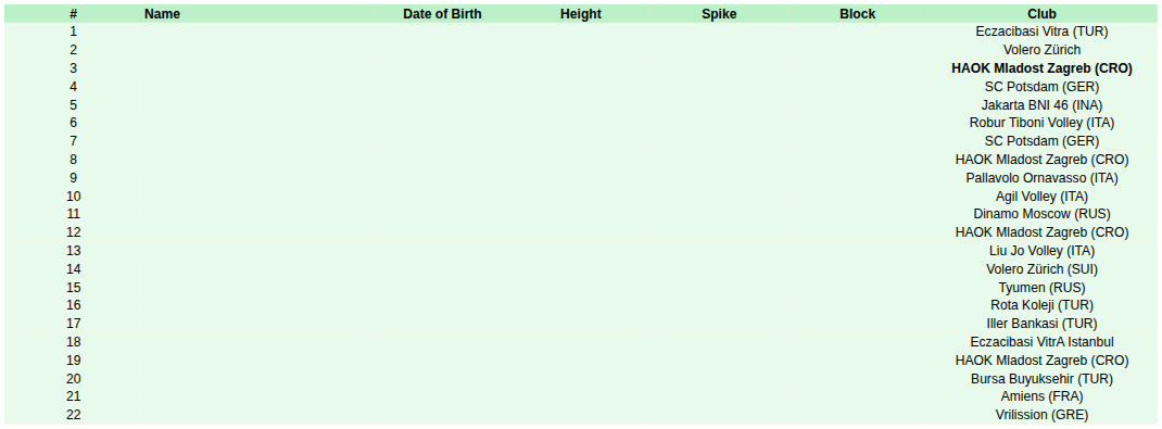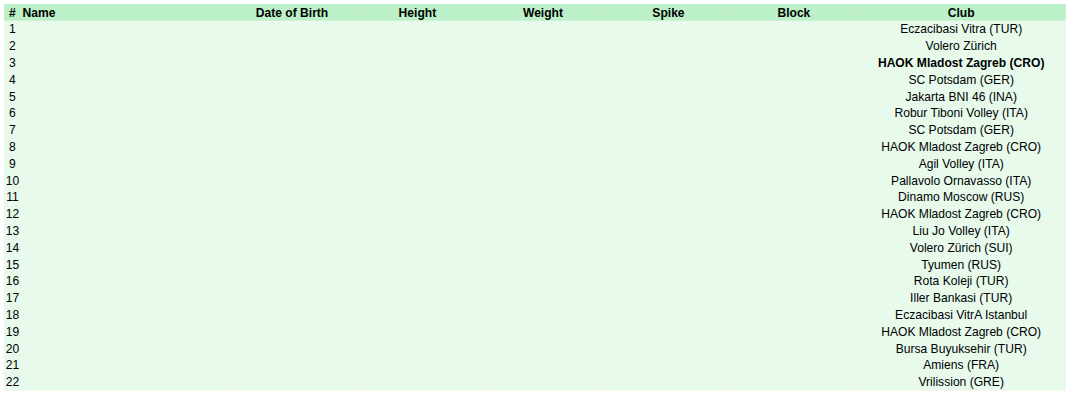+ column: Weight
9 | Club: Pallavolo Ornavasso (ITA) -> Agil Volley (ITA)
10 | Club: Agil Volley (ITA) -> Pallavolo Ornavasso (ITA)
